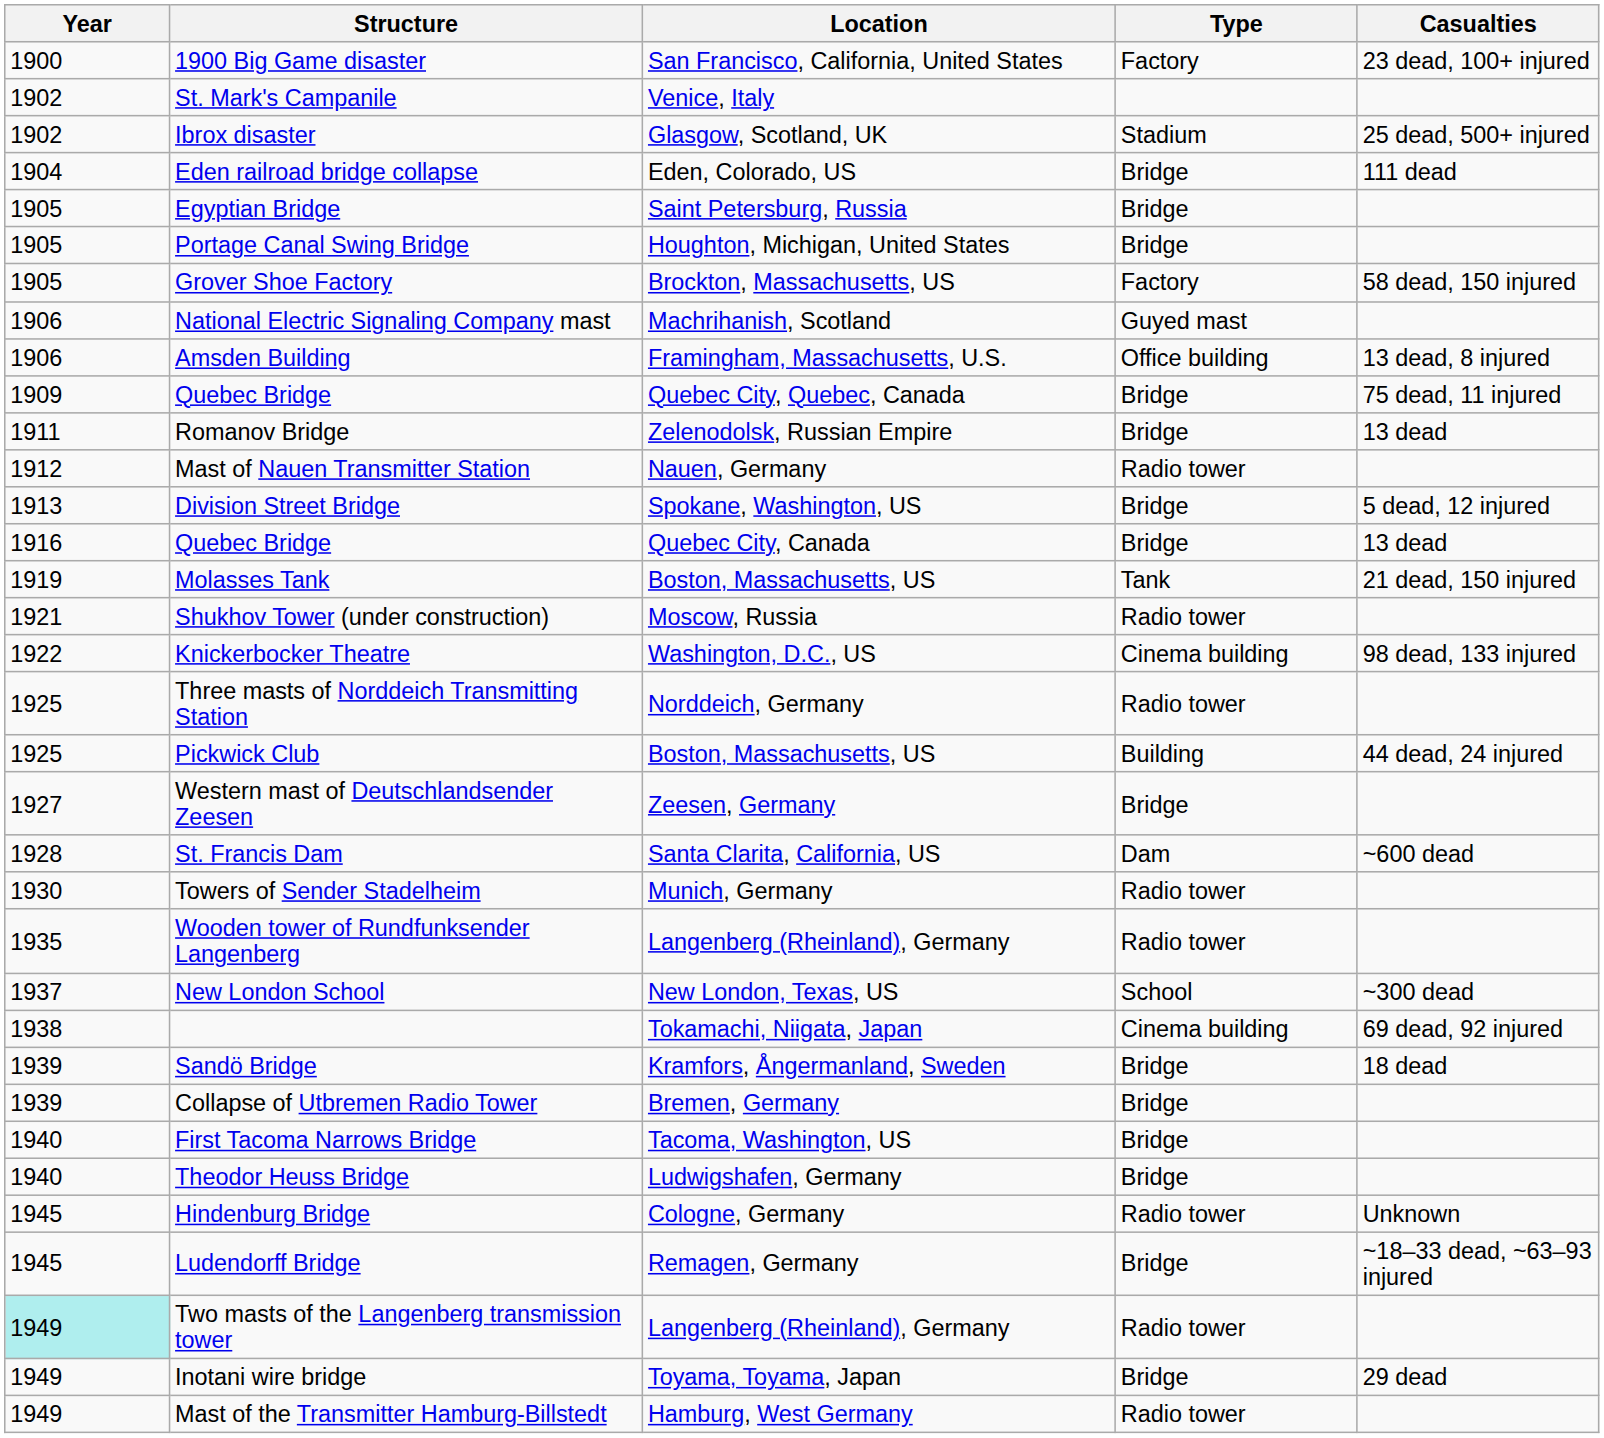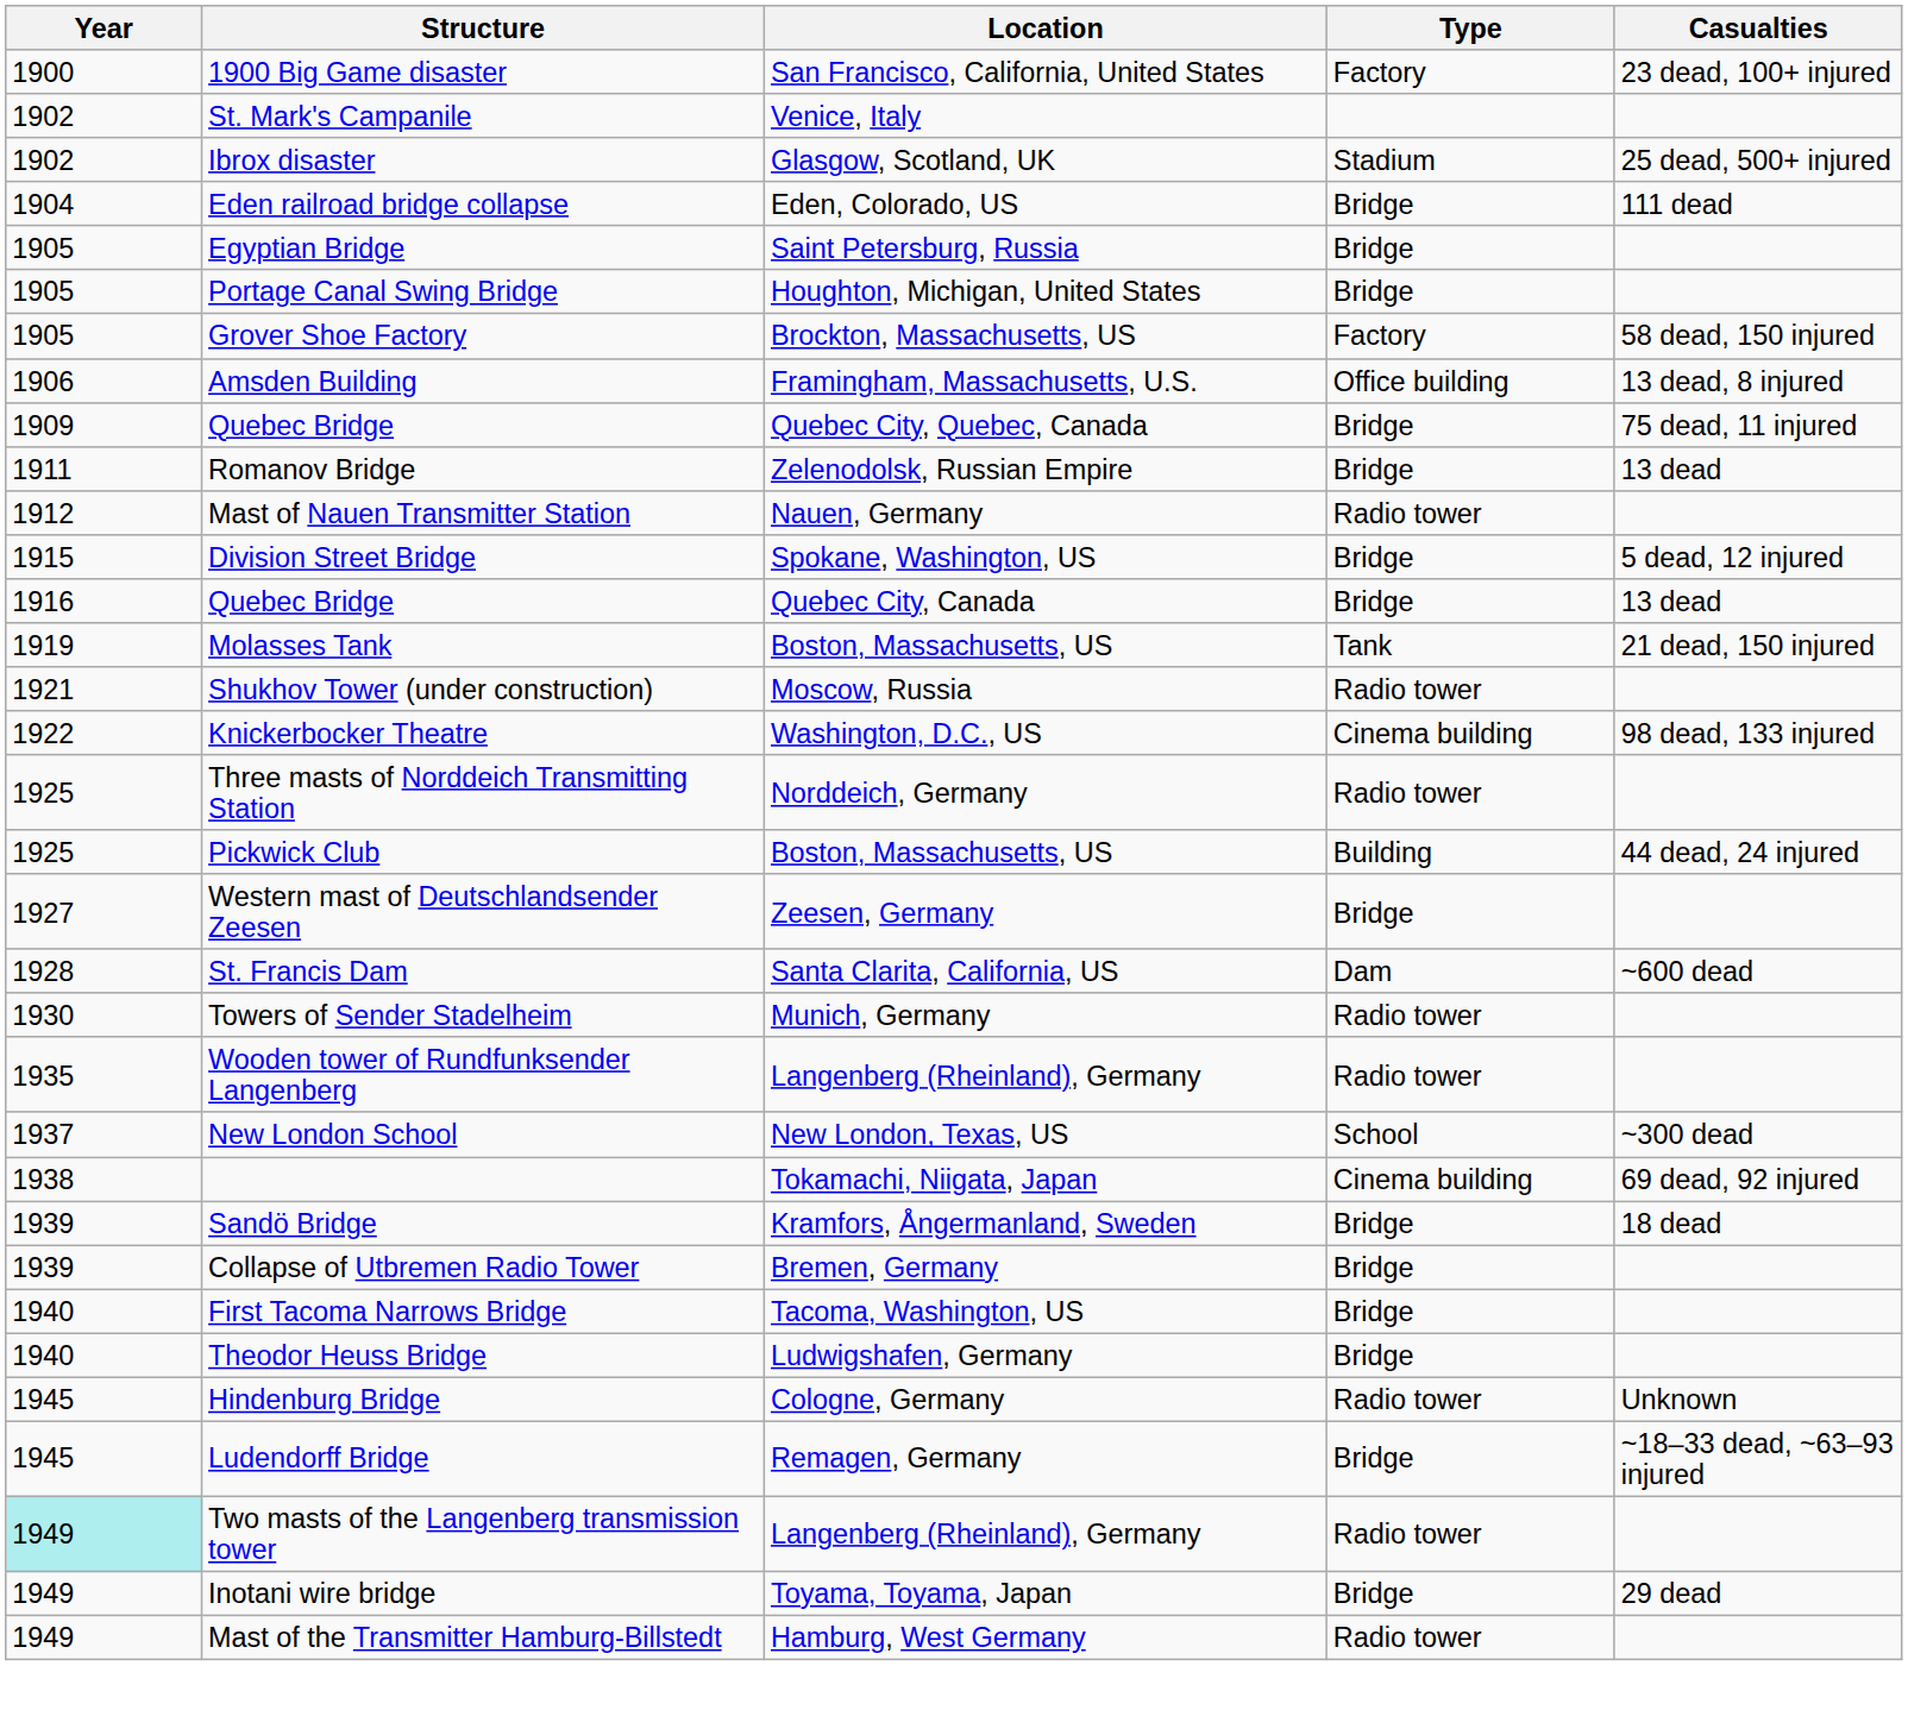- row: 1906 | National Electric Signaling Company mast | Machrihanish, Scotland | Guyed mast
Division Street Bridge | Year: 1913 -> 1915
